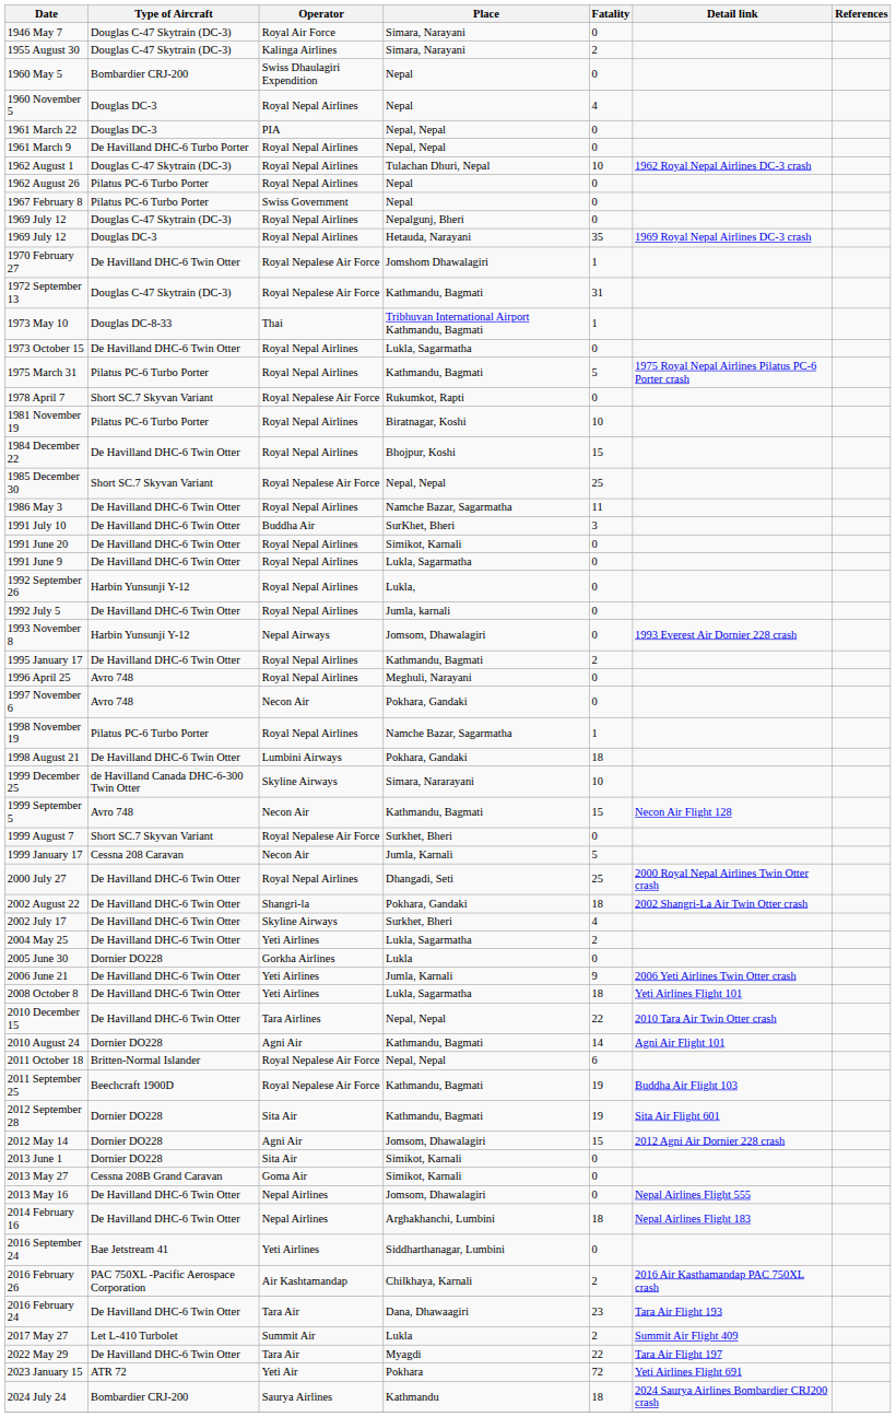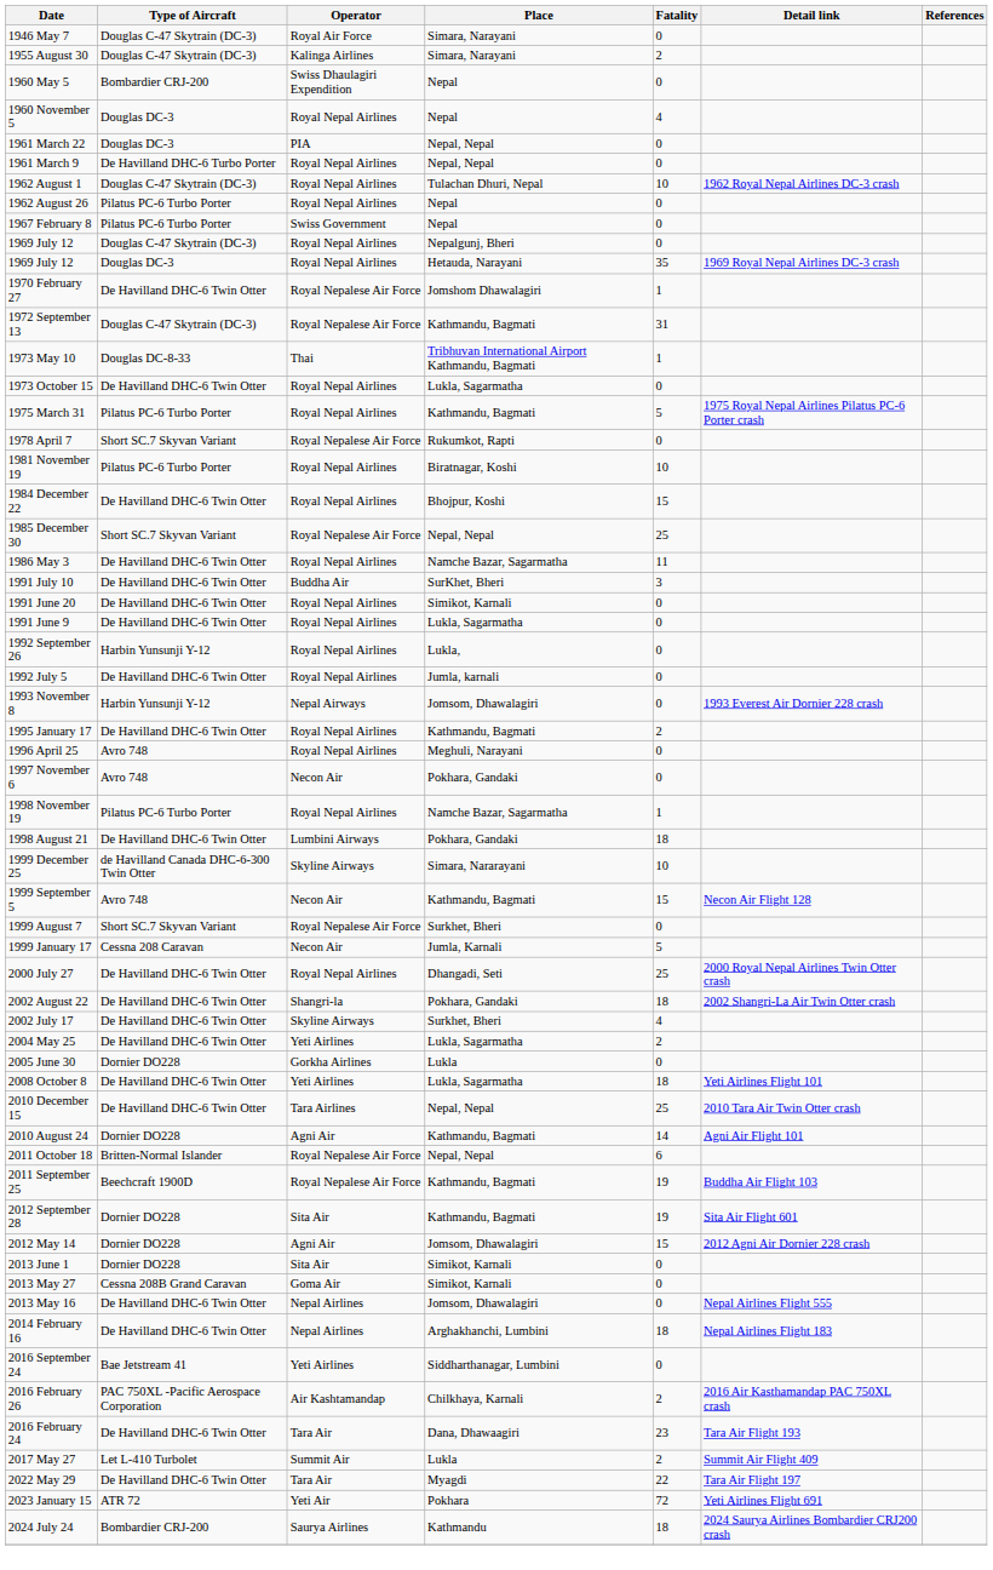- row: 2006 June 21 | De Havilland DHC-6 Twin Otter | Yeti Airlines | Jumla, Karnali | 9 | 2006 Yeti Airlines Twin Otter crash
2010 December 15 | Fatality: 22 -> 25
